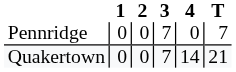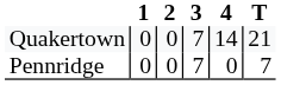rows swapped: Pennridge <-> Quakertown
